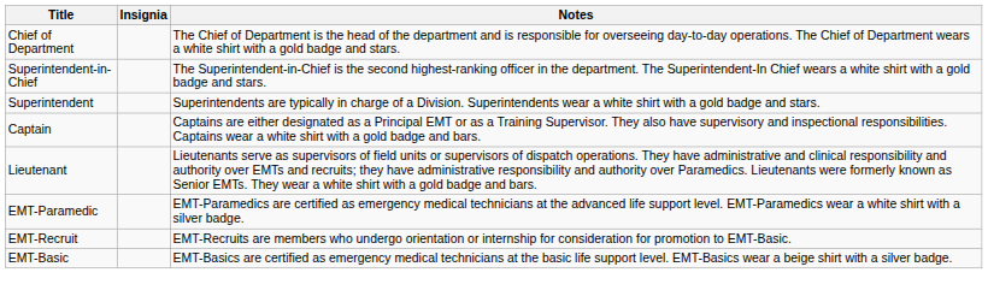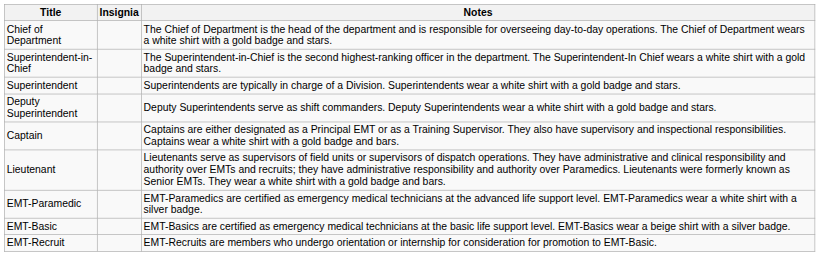+ row: Deputy Superintendent | Deputy Superintendents serve as shift commanders. Deputy Superintendents wear a white shirt with a gold badge and stars.
rows swapped: EMT-Basic <-> EMT-Recruit
